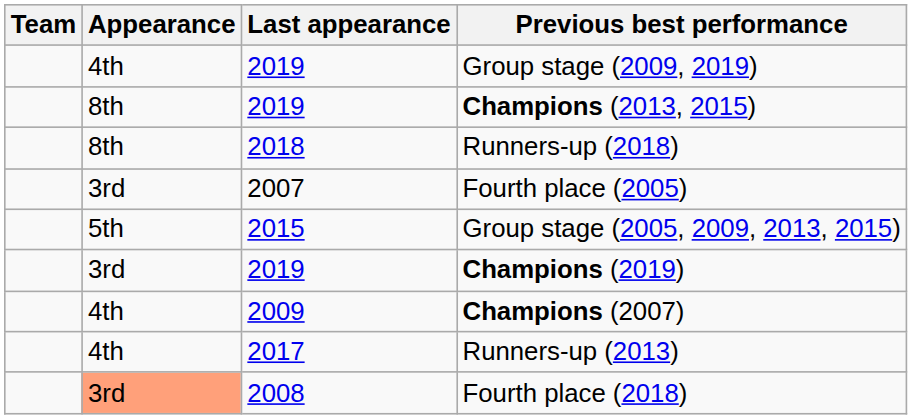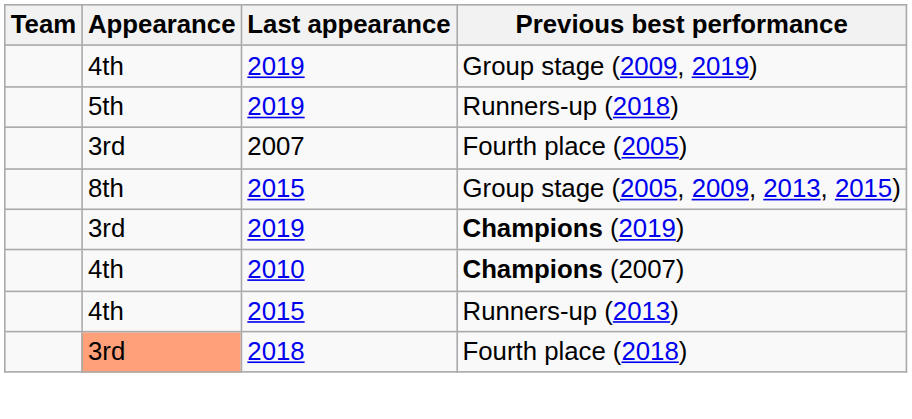- row: 8th | 2019 | Champions (2013, 2015)
Runners-up (2018) | Appearance: 8th -> 5th
Runners-up (2018) | Last appearance: 2018 -> 2019
Group stage (2005, 2009, 2013, 2015) | Appearance: 5th -> 8th
Champions (2007) | Last appearance: 2009 -> 2010
Runners-up (2013) | Last appearance: 2017 -> 2015
Fourth place (2018) | Last appearance: 2008 -> 2018
